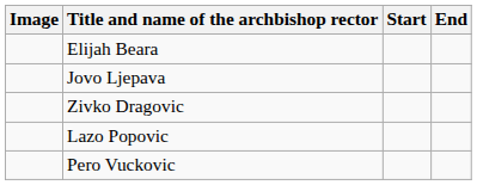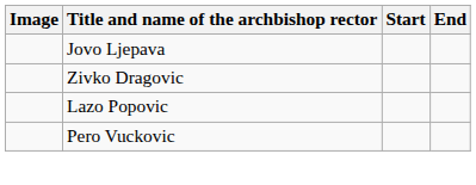- row: Elijah Beara
